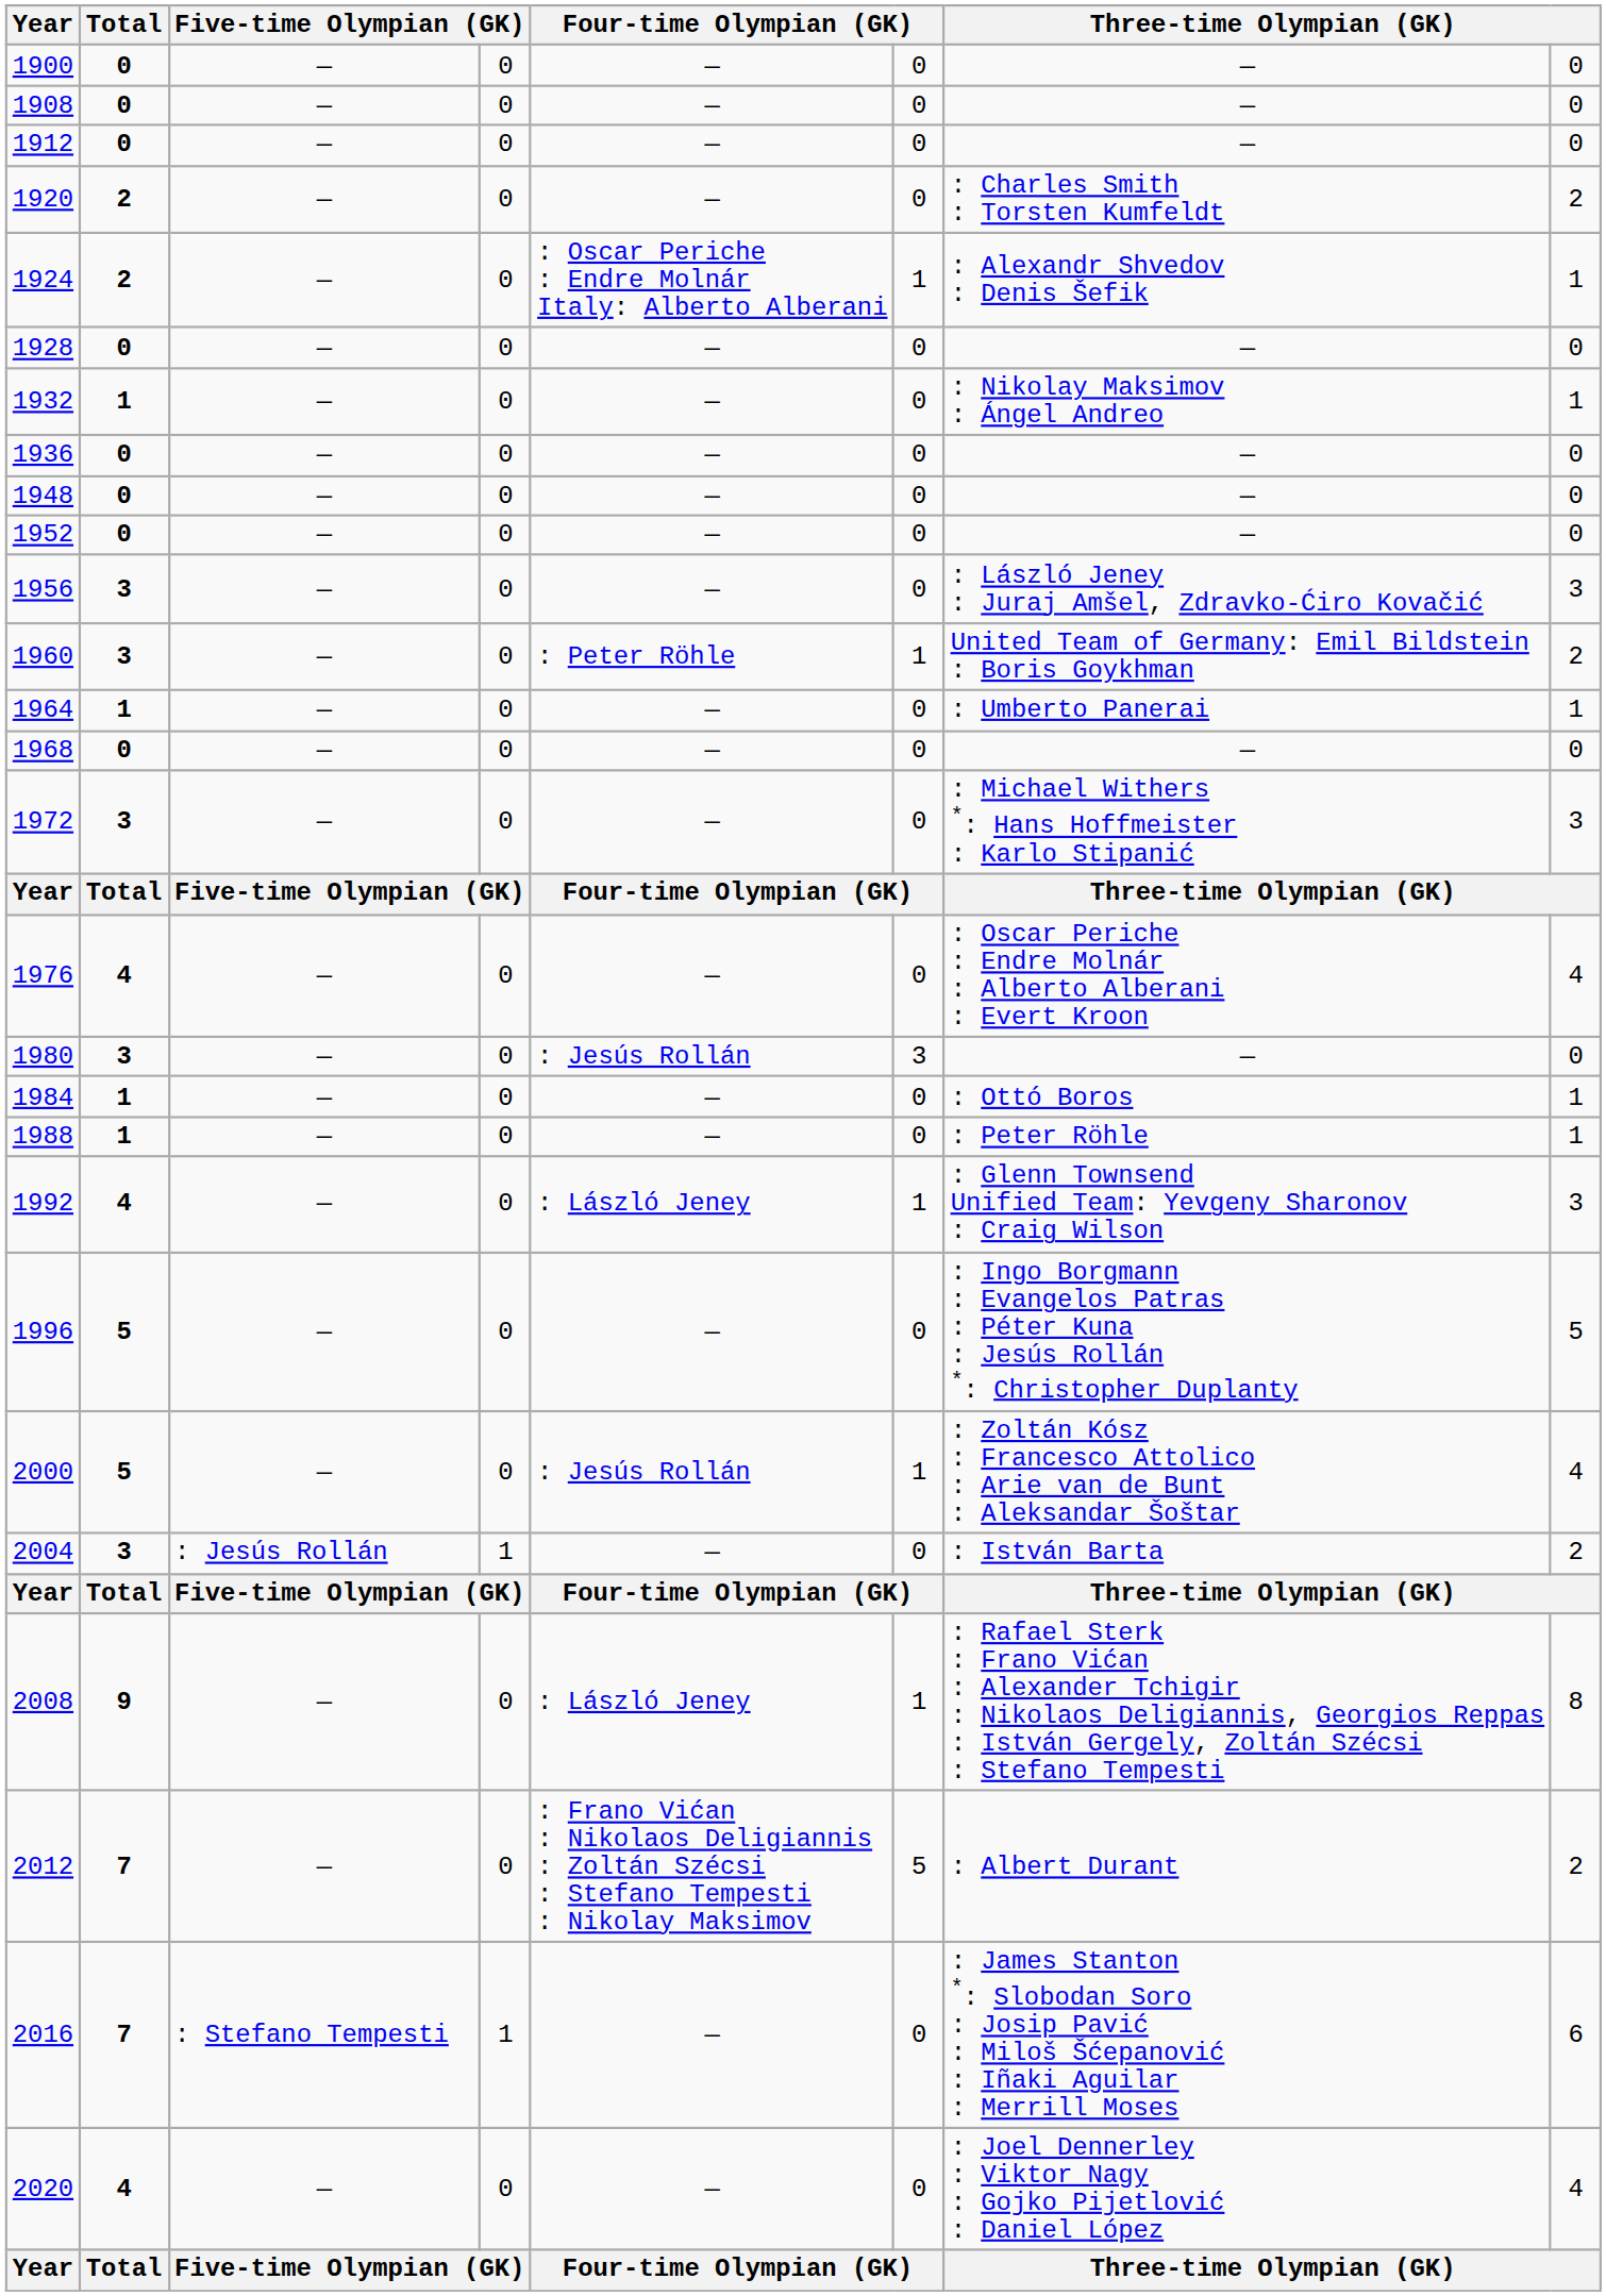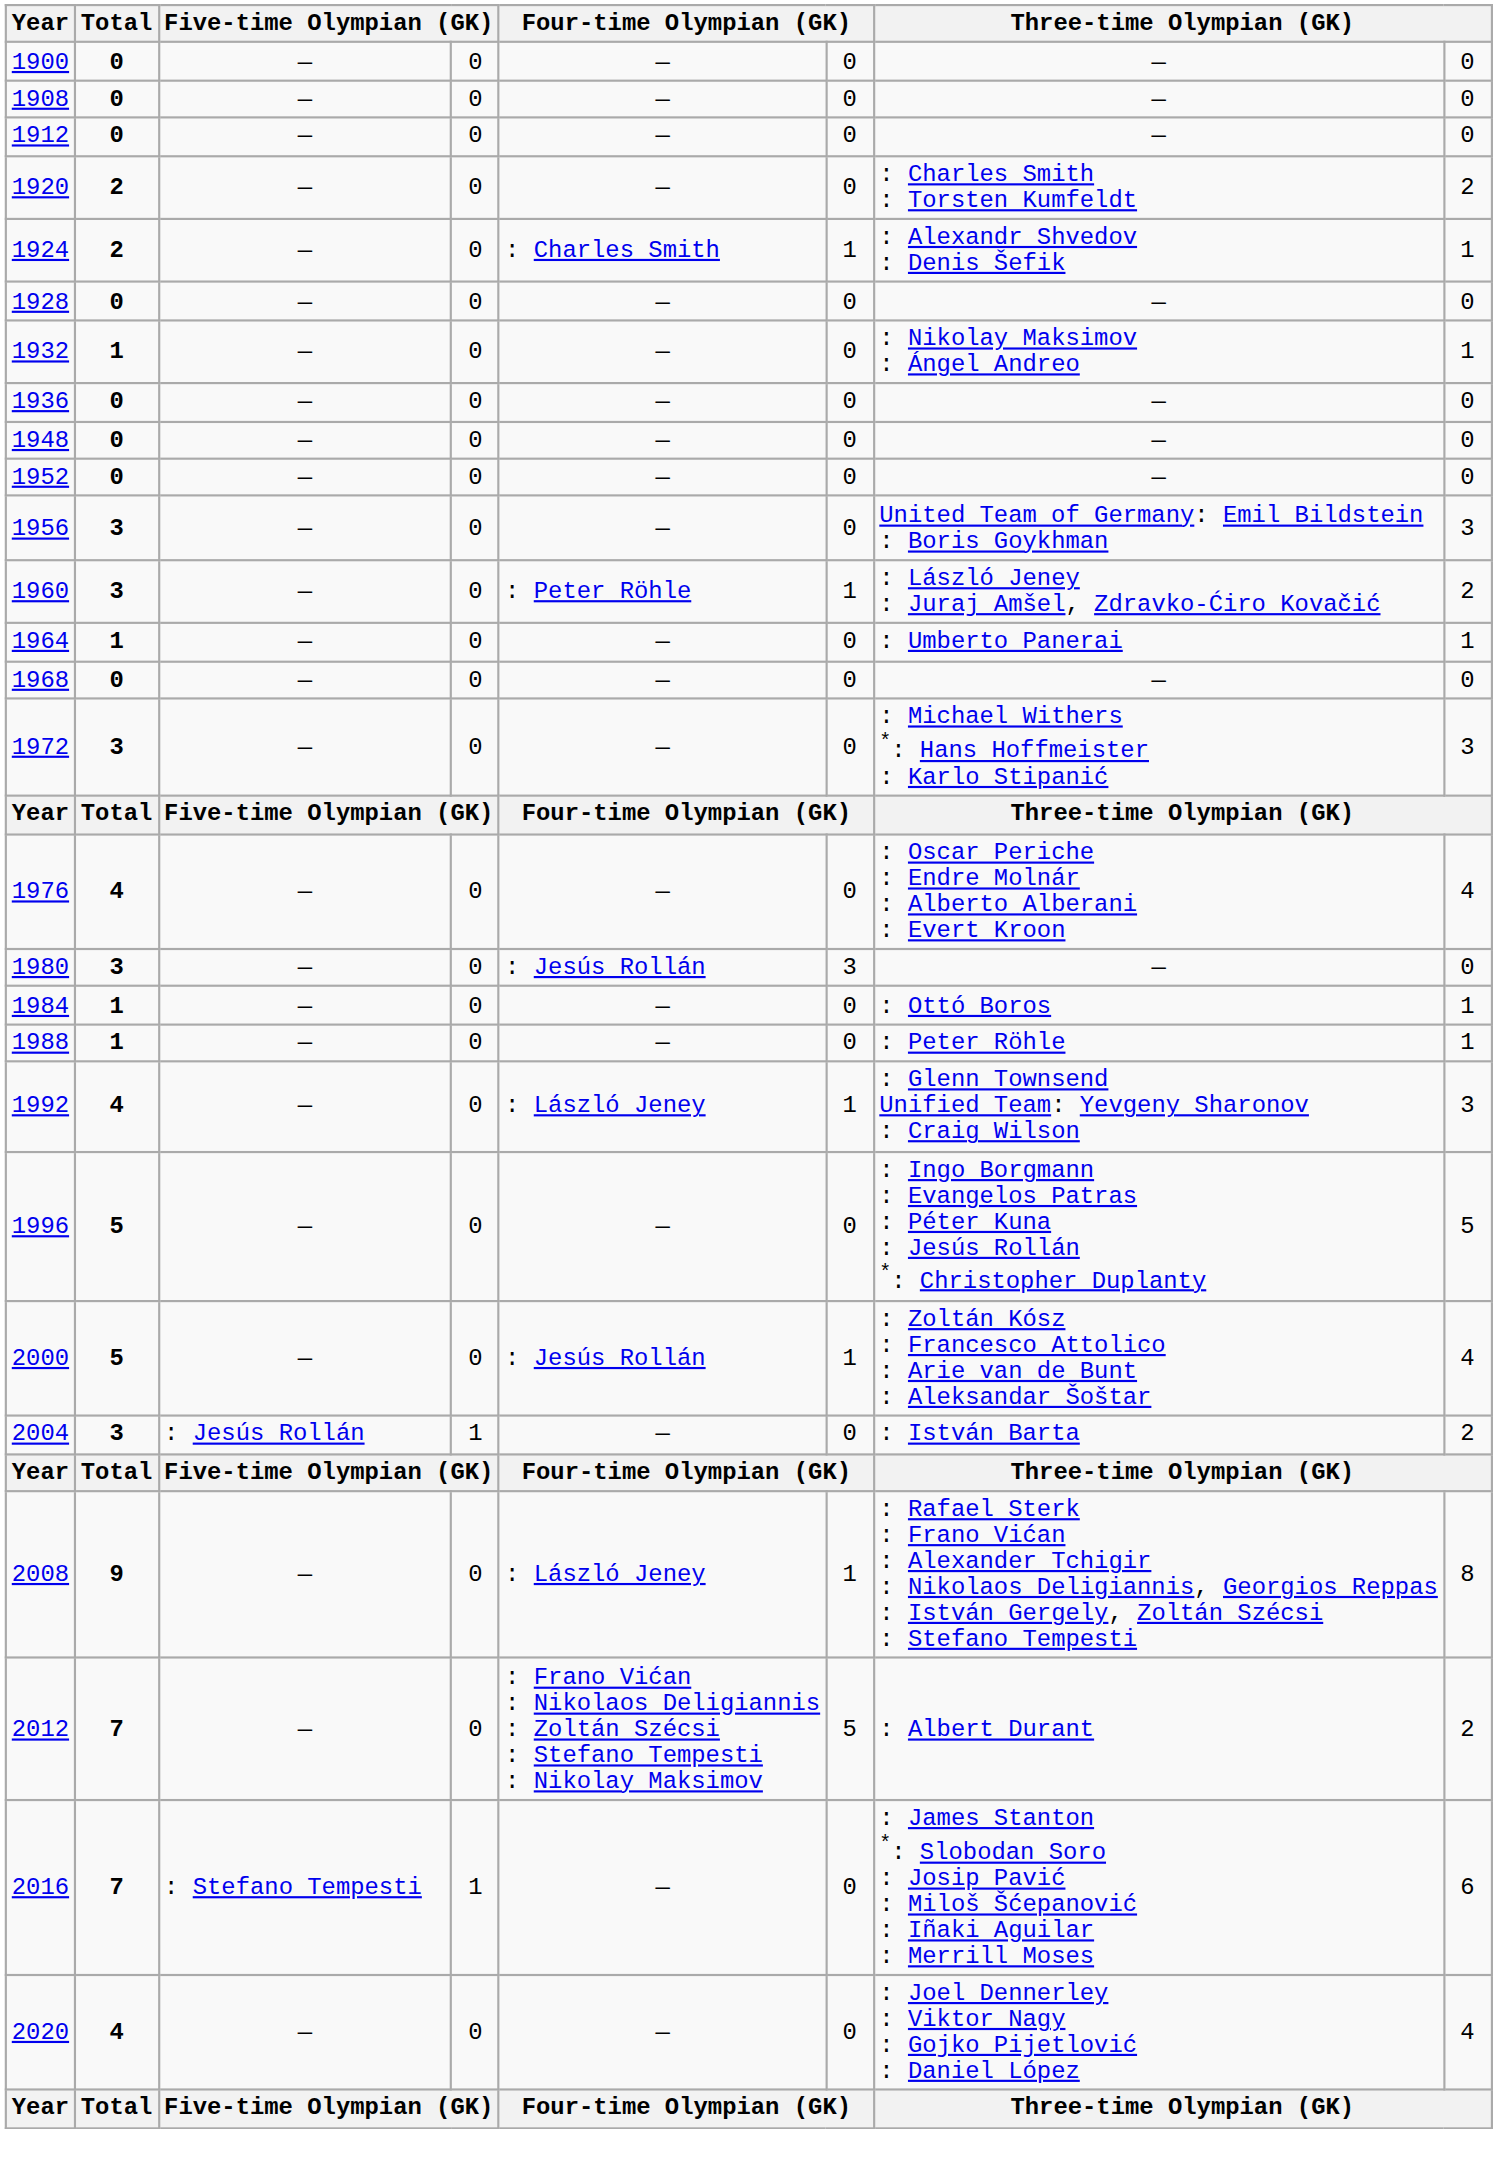1924 | column 5: : Oscar Periche : Endre Molnár Italy: Alberto Alberani -> : Charles Smith
1956 | column 7: : László Jeney : Juraj Amšel, Zdravko-Ćiro Kovačić -> United Team of Germany: Emil Bildstein : Boris Goykhman
1960 | column 7: United Team of Germany: Emil Bildstein : Boris Goykhman -> : László Jeney : Juraj Amšel, Zdravko-Ćiro Kovačić
